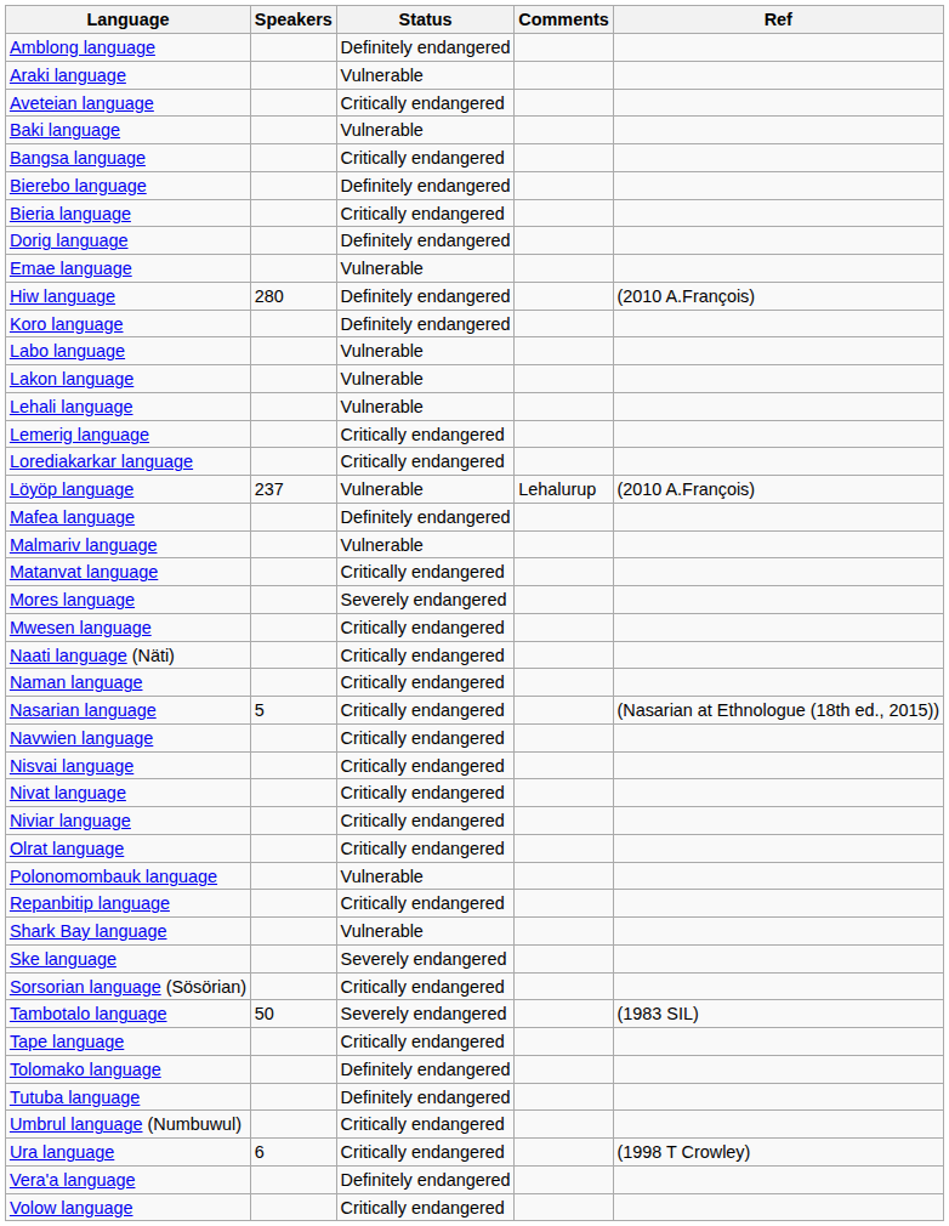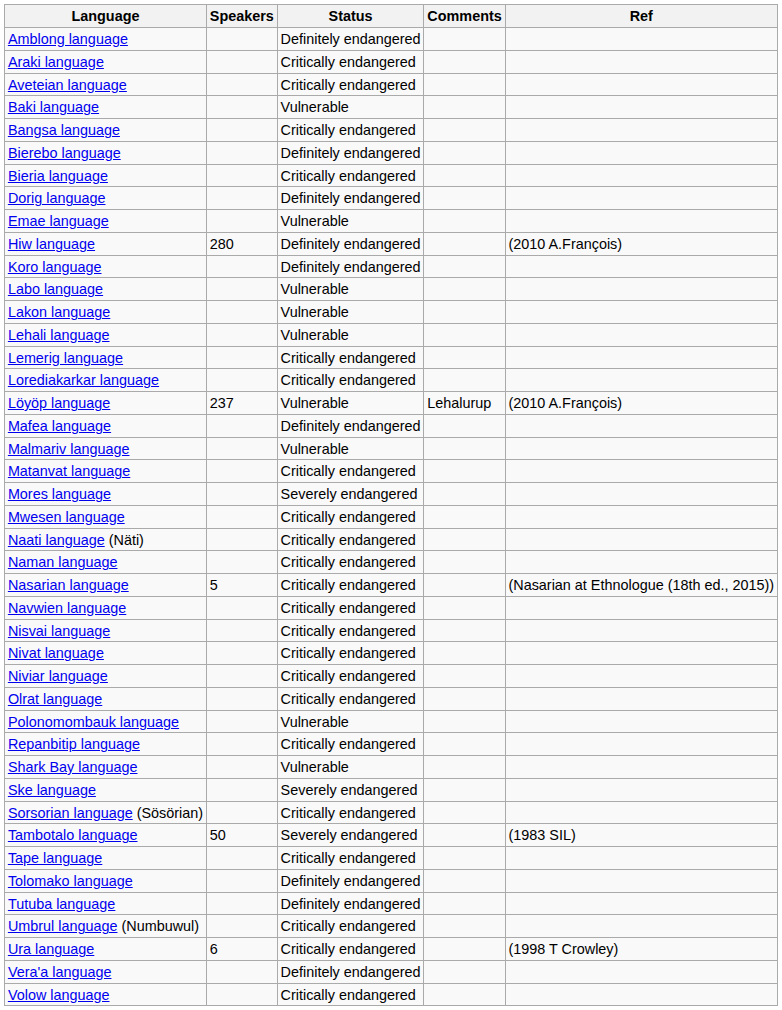Araki language | Status: Vulnerable -> Critically endangered
